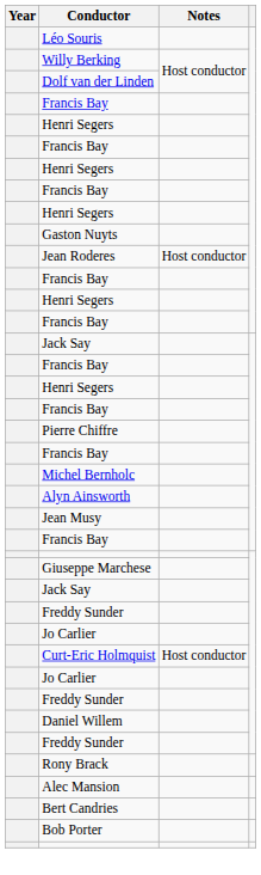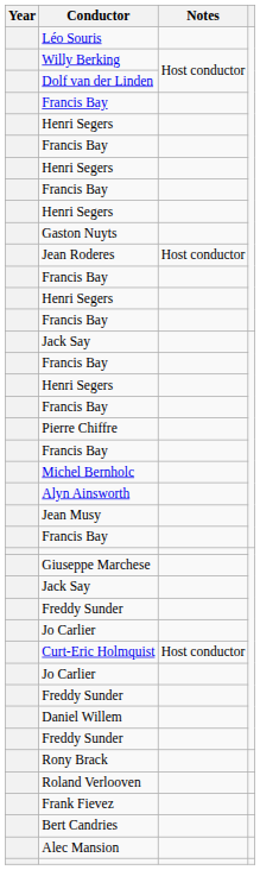+ row: Roland Verlooven
+ row: Frank Fievez
rows swapped: Bert Candries <-> Alec Mansion
- row: Bob Porter
